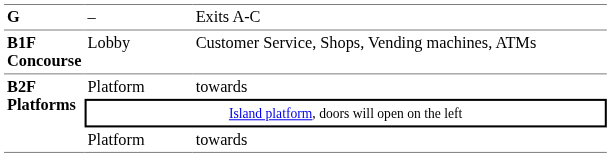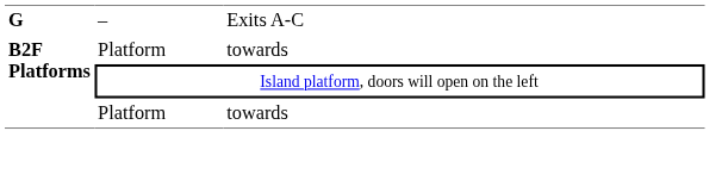- row: B1F Concourse | Lobby | Customer Service, Shops, Vending machines, ATMs
